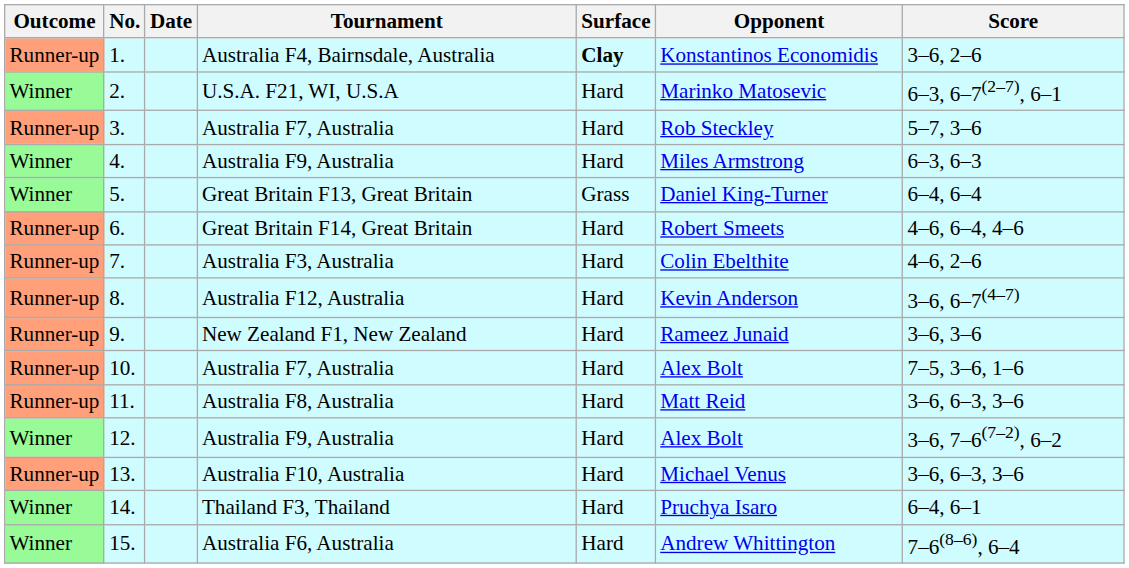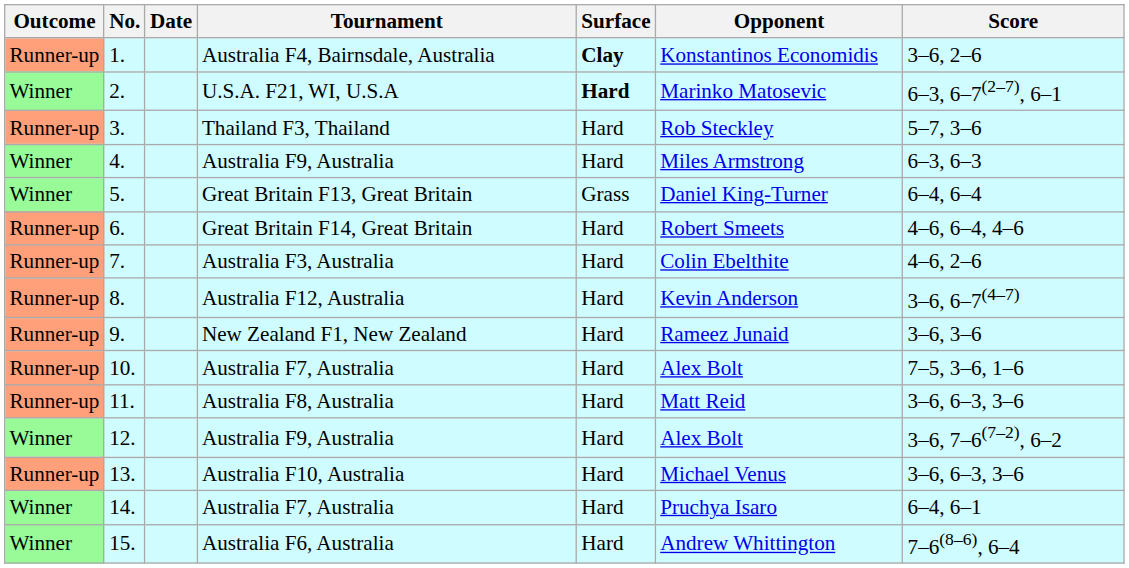2. | Surface: normal -> bold
3. | Tournament: Australia F7, Australia -> Thailand F3, Thailand
14. | Tournament: Thailand F3, Thailand -> Australia F7, Australia
